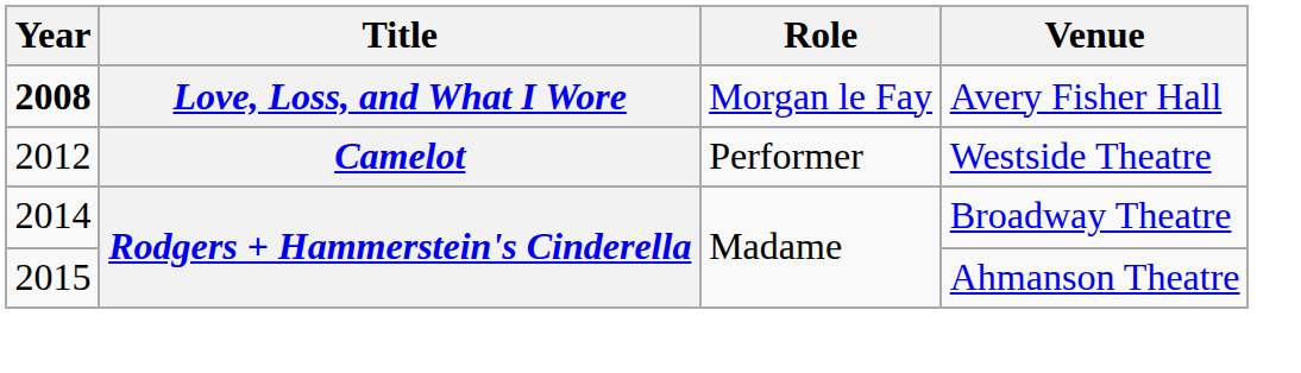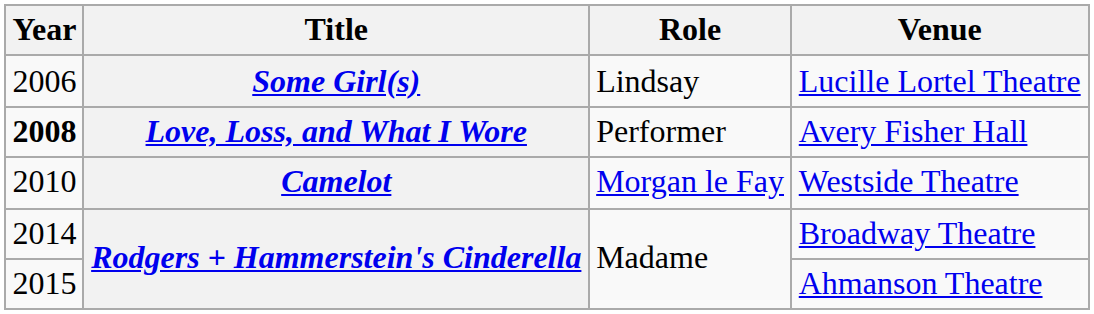+ row: 2006 | Some Girl(s) | Lindsay | Lucille Lortel Theatre
Avery Fisher Hall | Role: Morgan le Fay -> Performer
Westside Theatre | Year: 2012 -> 2010
Westside Theatre | Role: Performer -> Morgan le Fay
